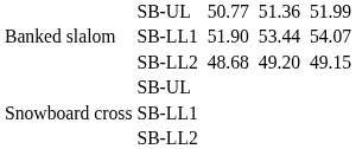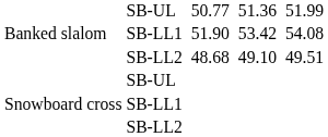SB-LL1 / 51.90 | column 6: 53.44 -> 53.42
SB-LL1 / 51.90 | column 8: 54.07 -> 54.08
SB-LL2 / 48.68 | column 6: 49.20 -> 49.10
SB-LL2 / 48.68 | column 8: 49.15 -> 49.51
